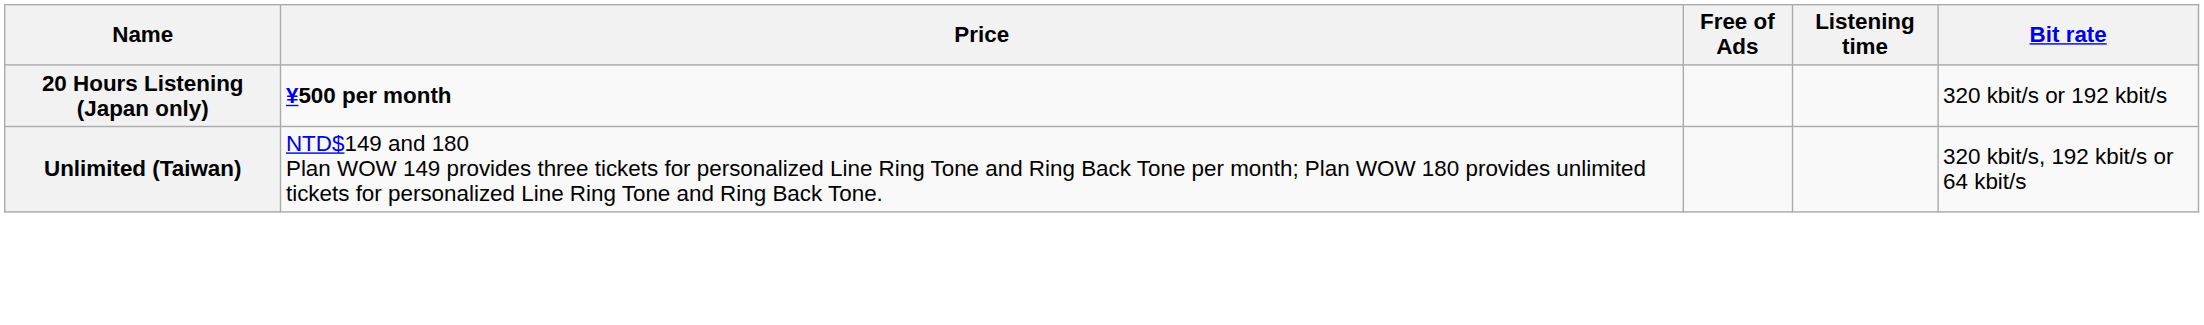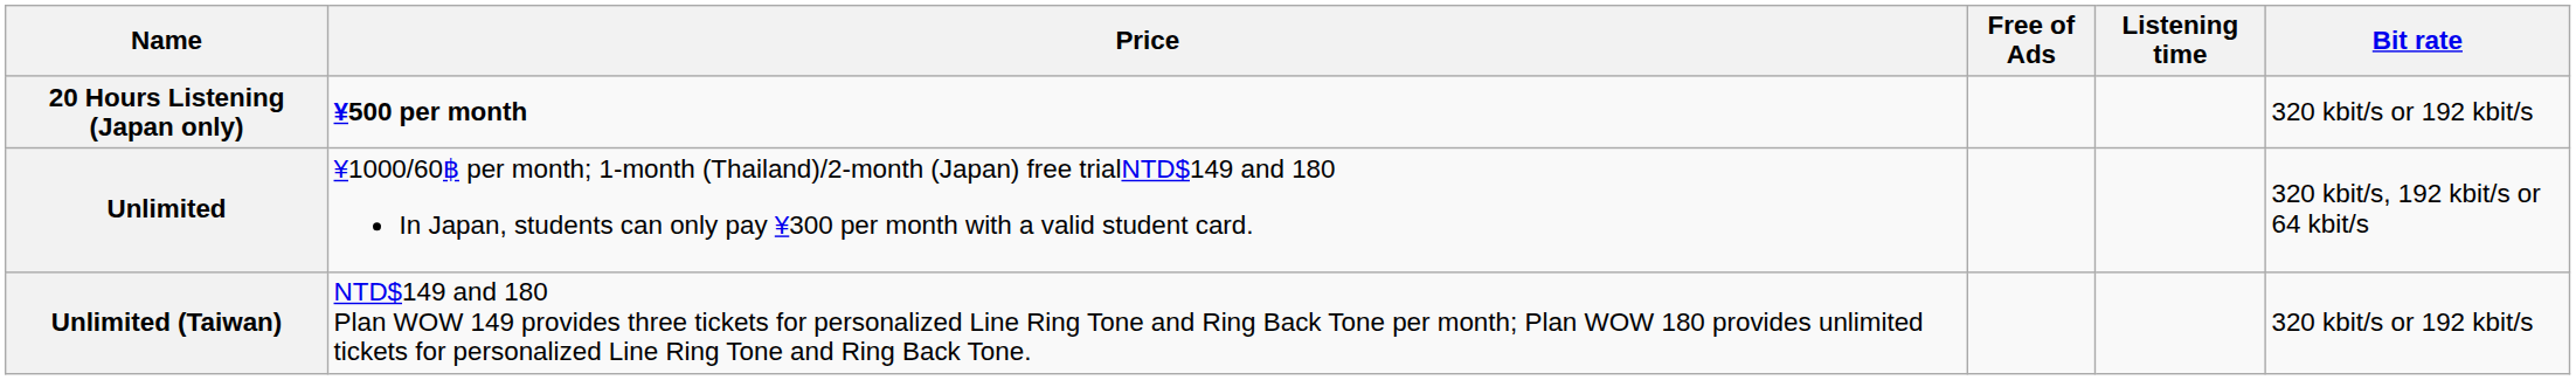+ row: Unlimited | ¥1000/60฿ per month; 1-month (Thailand)/2-month (Japan) free trialNTD$149 and 180 In Japan, students can only pay ¥300 per month with a valid student card. | 320 kbit/s, 192 kbit/s or 64 kbit/s
Unlimited (Taiwan) | Bit rate: 320 kbit/s, 192 kbit/s or 64 kbit/s -> 320 kbit/s or 192 kbit/s
